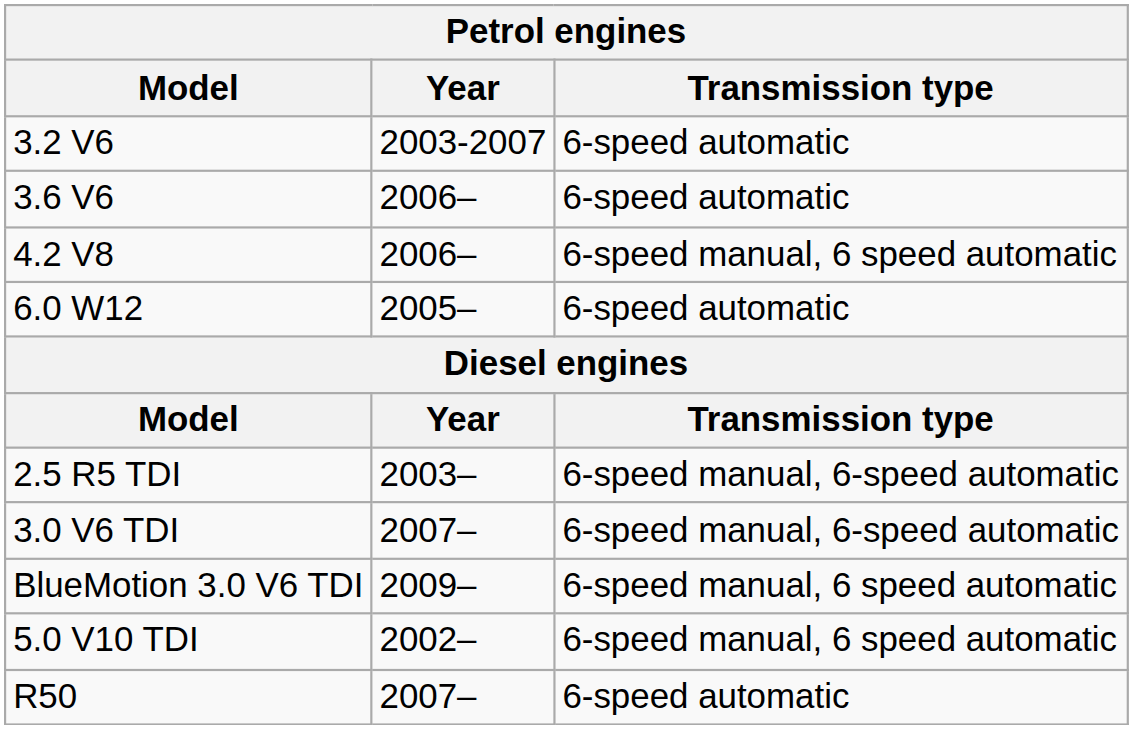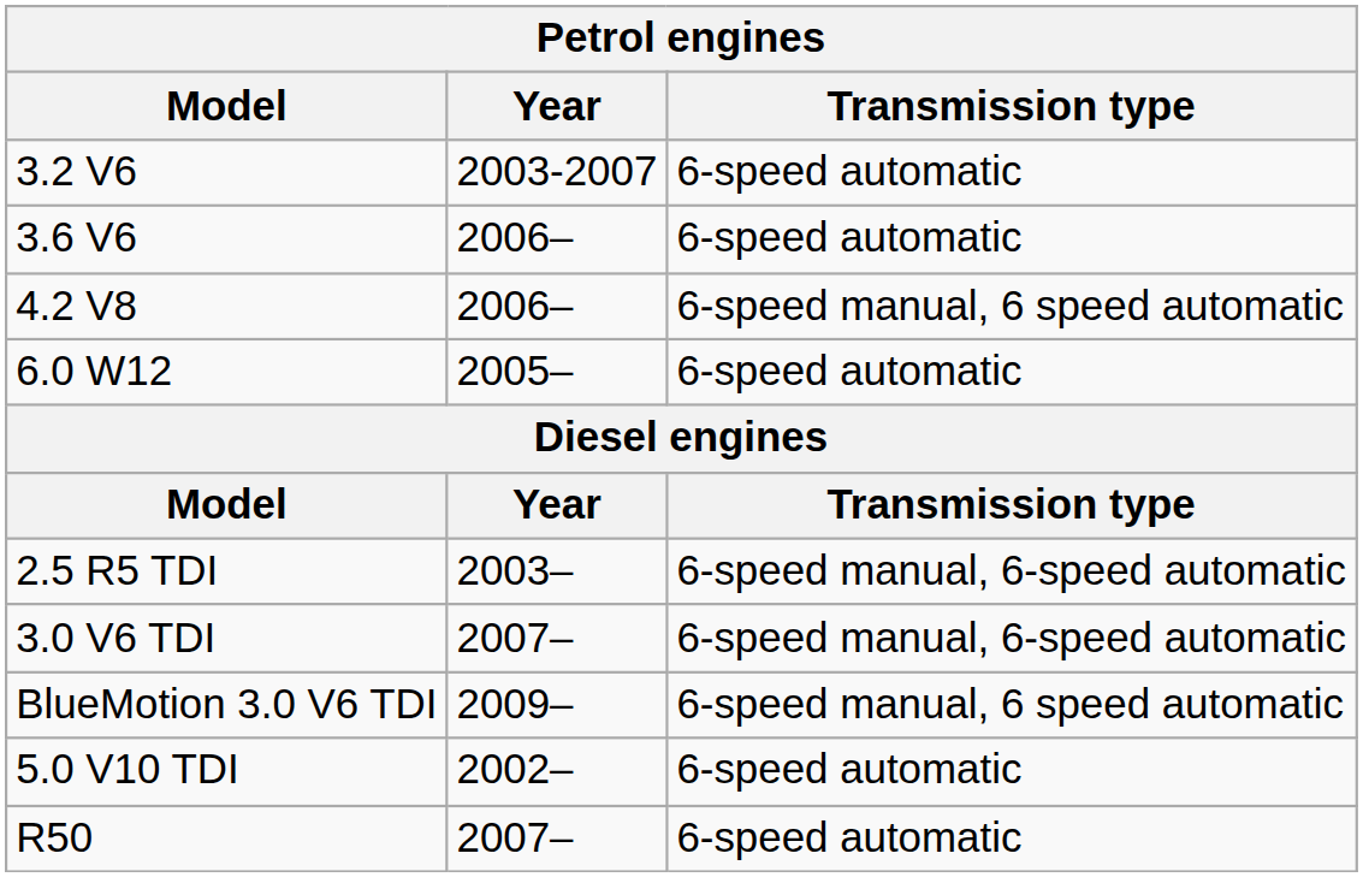5.0 V10 TDI | Transmission type: 6-speed manual, 6 speed automatic -> 6-speed automatic
